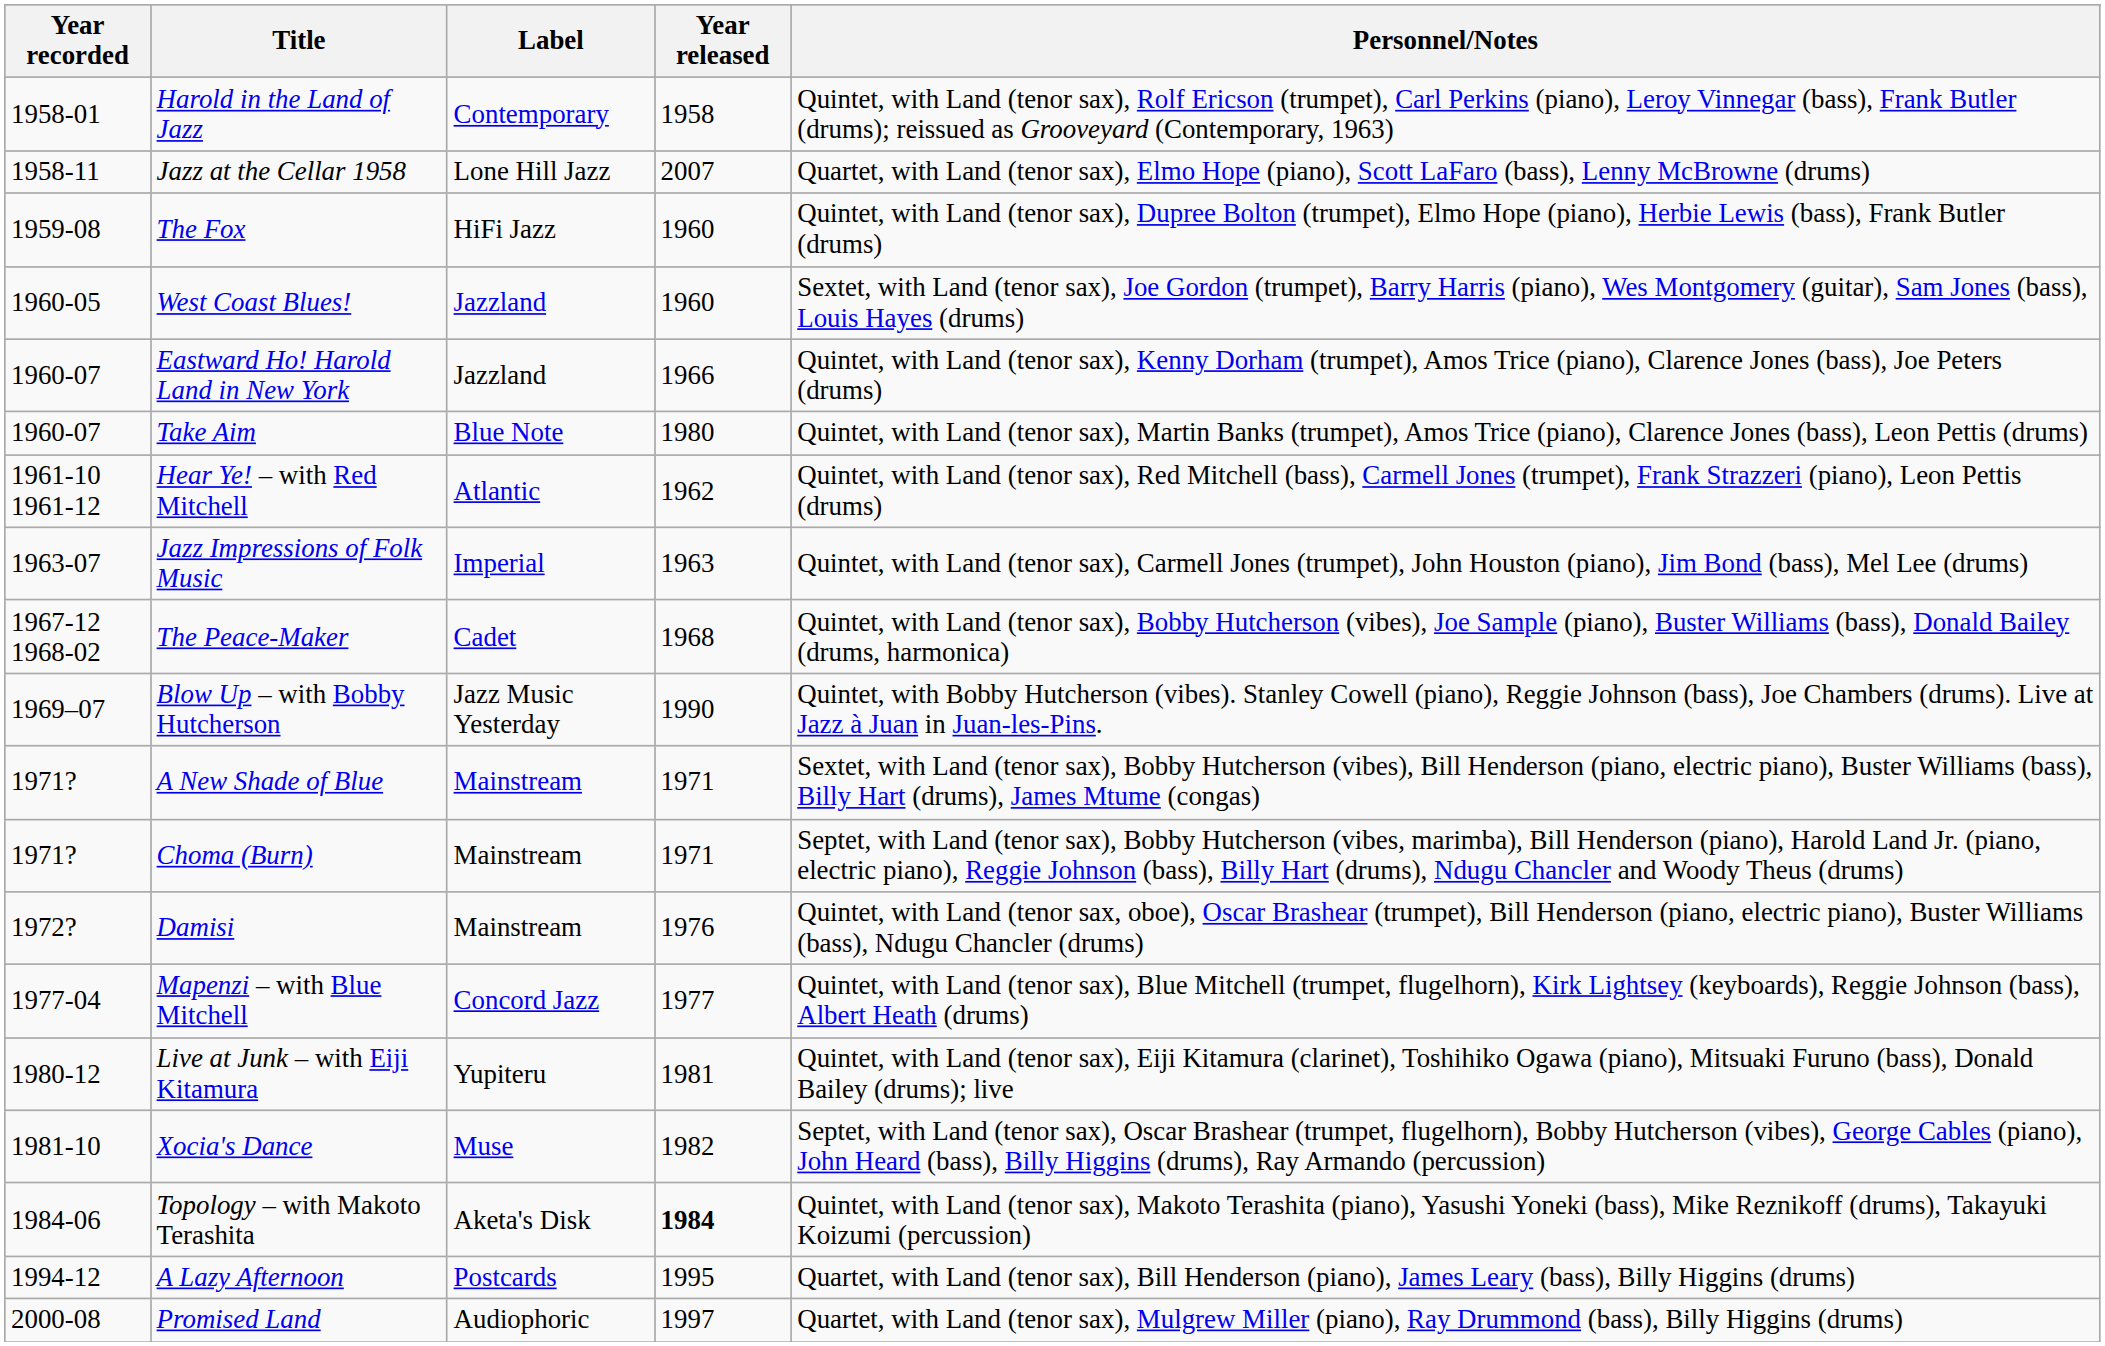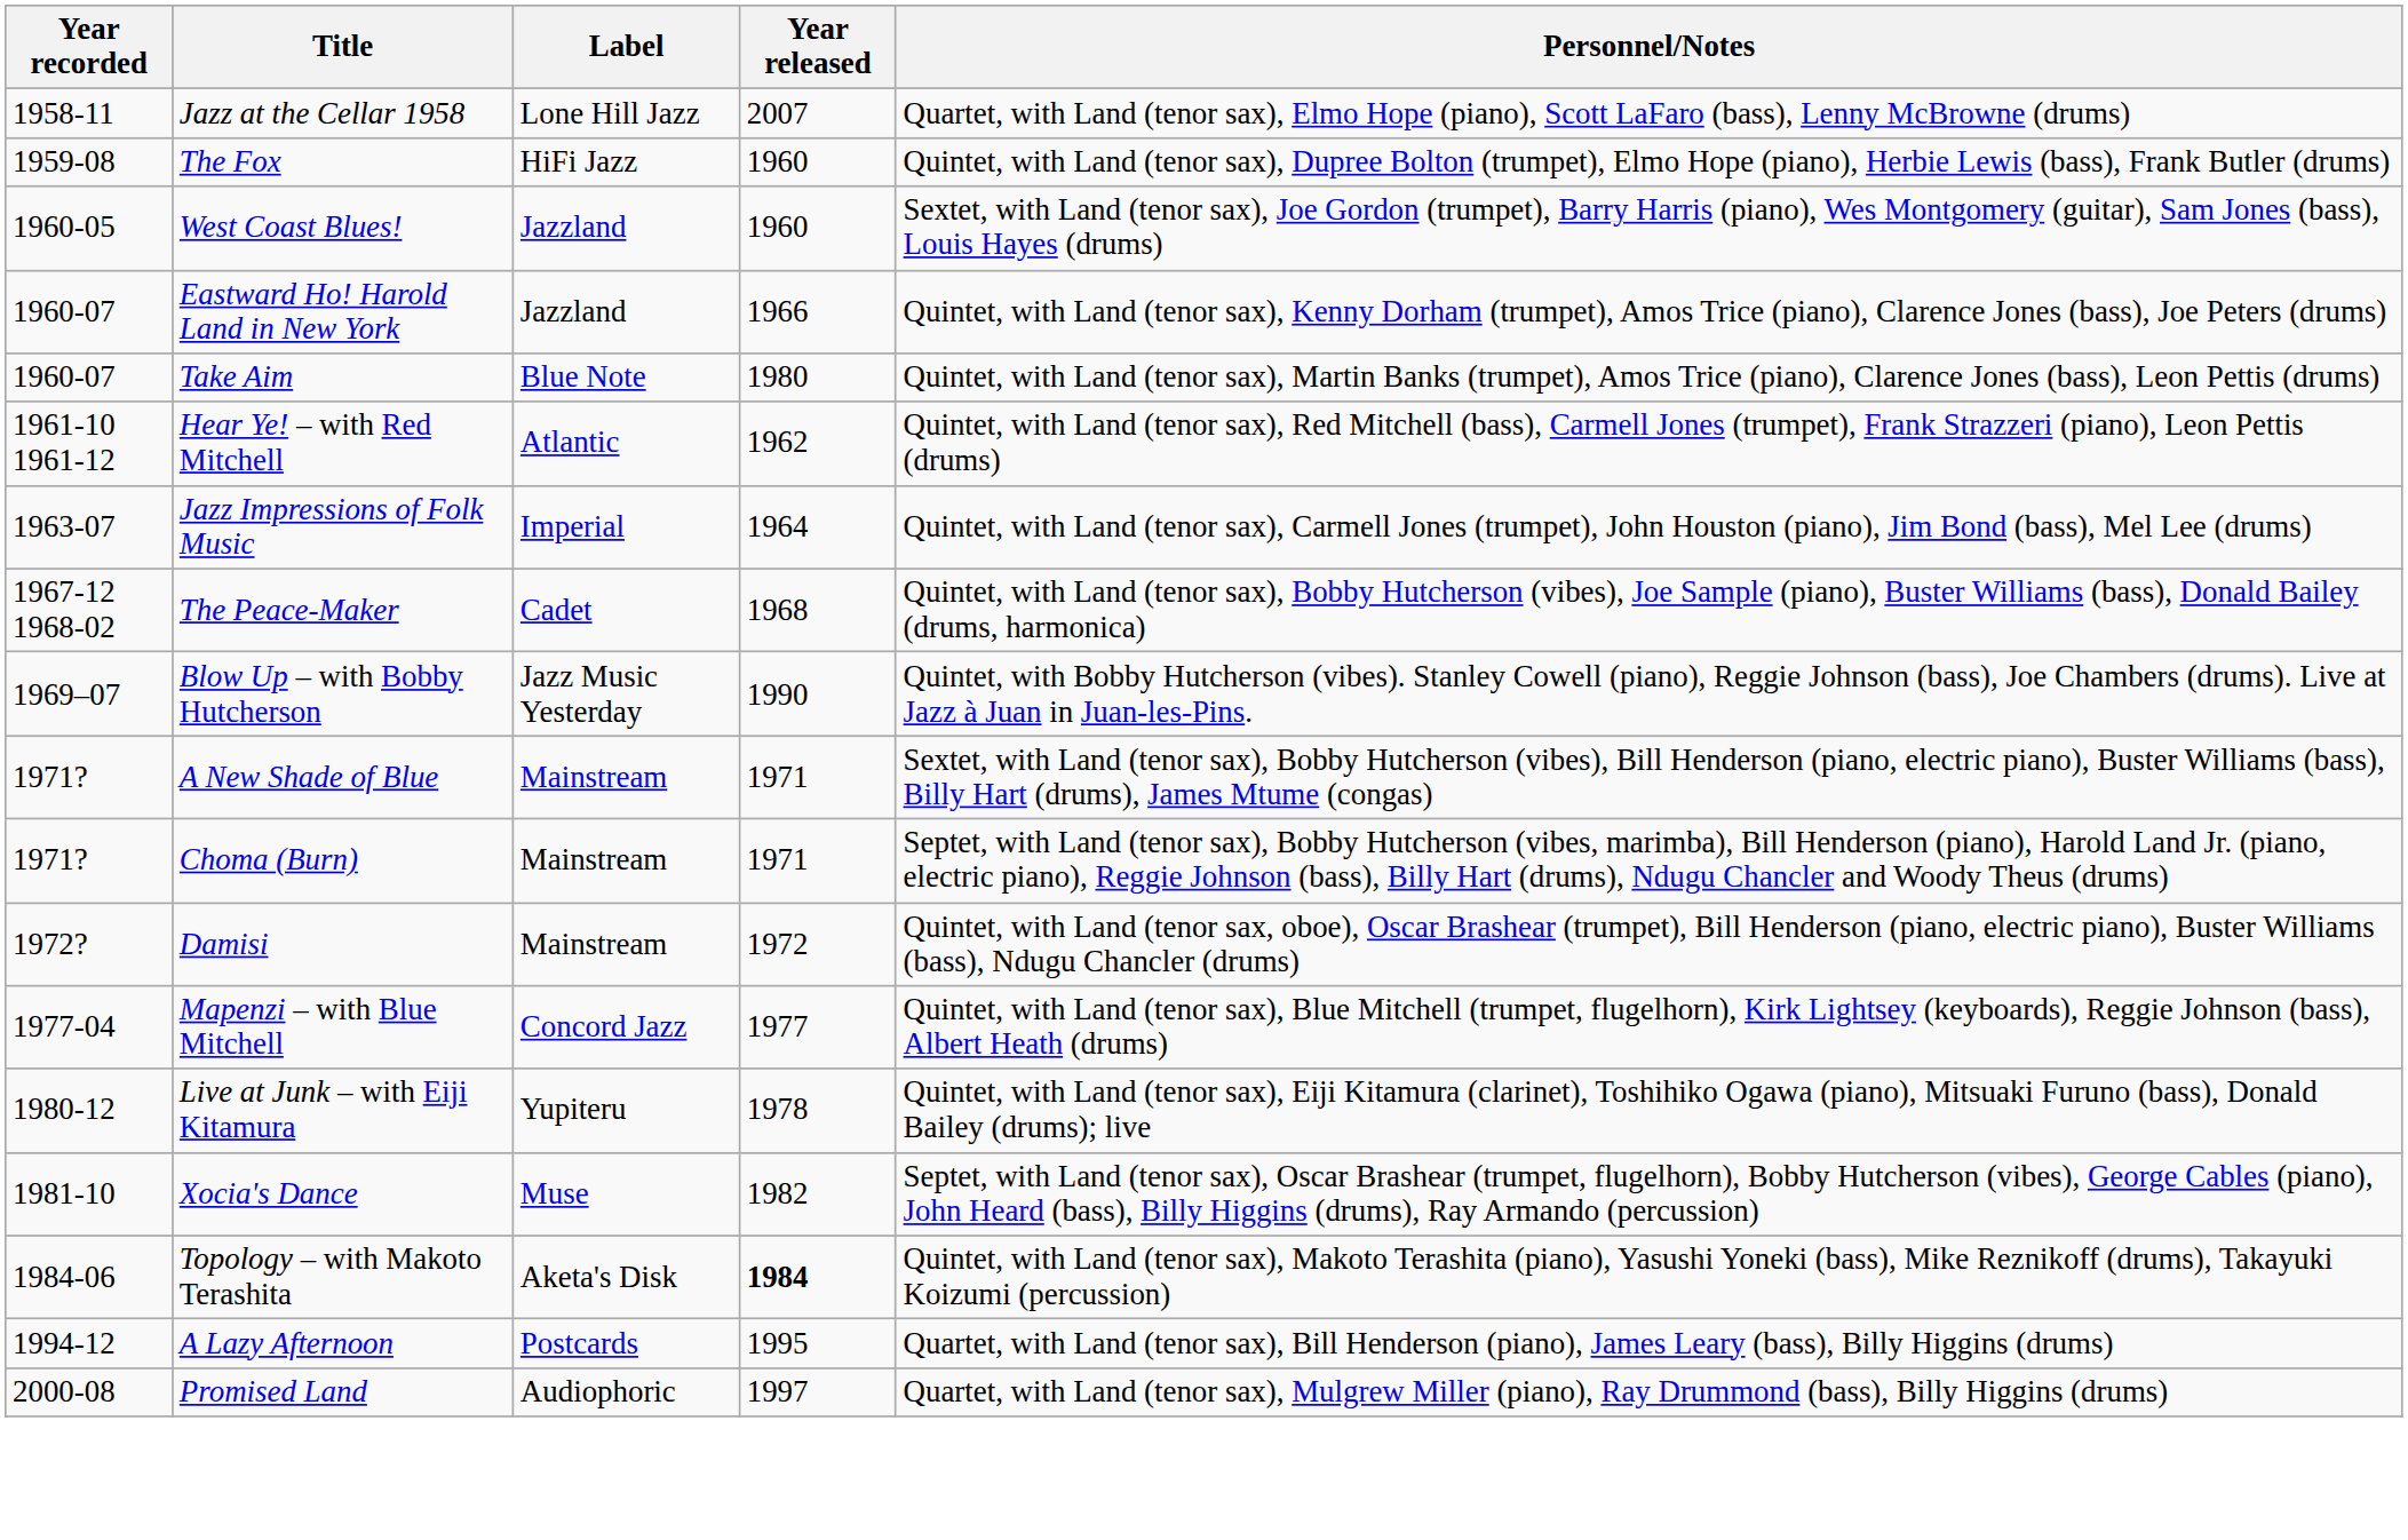- row: 1958-01 | Harold in the Land of Jazz | Contemporary | 1958 | Quintet, with Land (tenor sax), Rolf Ericson (trumpet), Carl Perkins (piano), Leroy Vinnegar (bass), Frank Butler (drums); reissued as Grooveyard (Contemporary, 1963)
Jazz Impressions of Folk Music | Year released: 1963 -> 1964
Damisi | Year released: 1976 -> 1972
Live at Junk – with Eiji Kitamura | Year released: 1981 -> 1978
